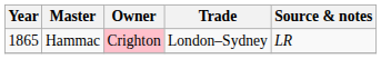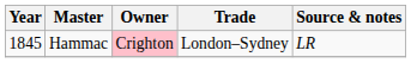Hammac | Year: 1865 -> 1845
